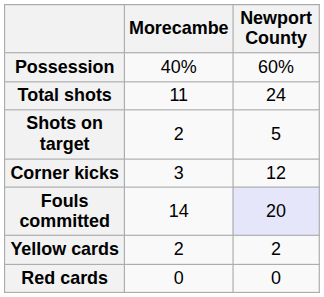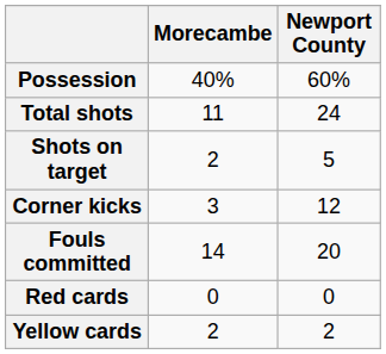Fouls committed | Newport County: lavender background -> no background
rows swapped: Yellow cards <-> Red cards
